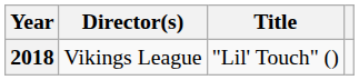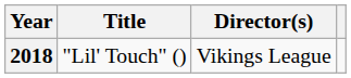columns swapped: Title <-> Director(s)
